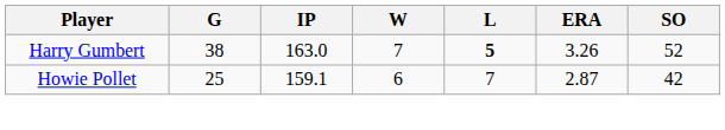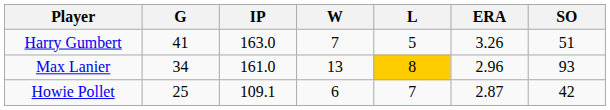Harry Gumbert | G: 38 -> 41
Harry Gumbert | L: bold -> normal
Harry Gumbert | SO: 52 -> 51
+ row: Max Lanier | 34 | 161.0 | 13 | 8 | 2.96 | 93
Howie Pollet | IP: 159.1 -> 109.1
